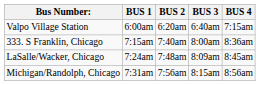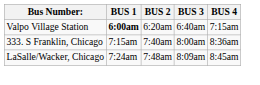Valpo Village Station | BUS 1: normal -> bold
- row: Michigan/Randolph, Chicago | 7:31am | 7:56am | 8:15am | 8:56am
